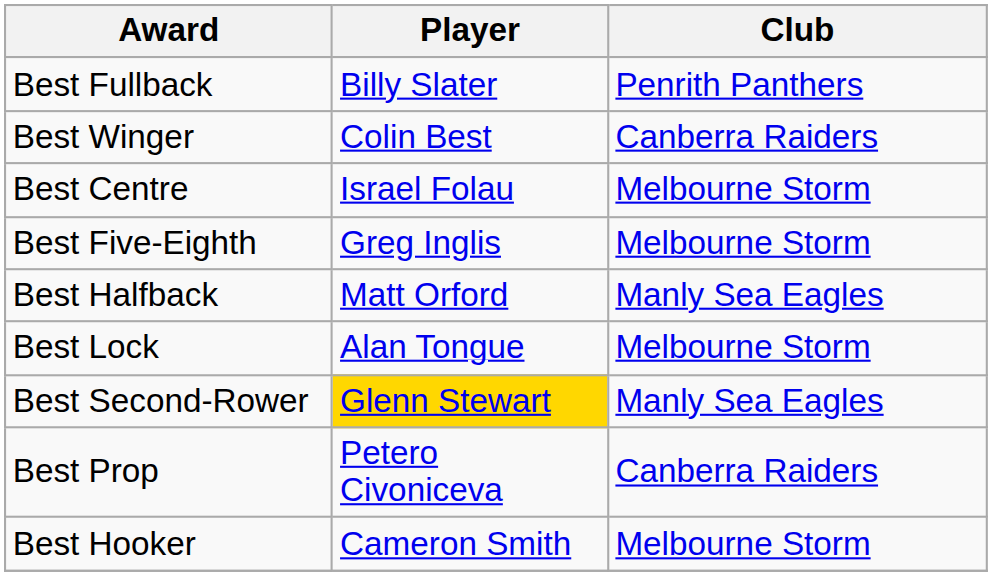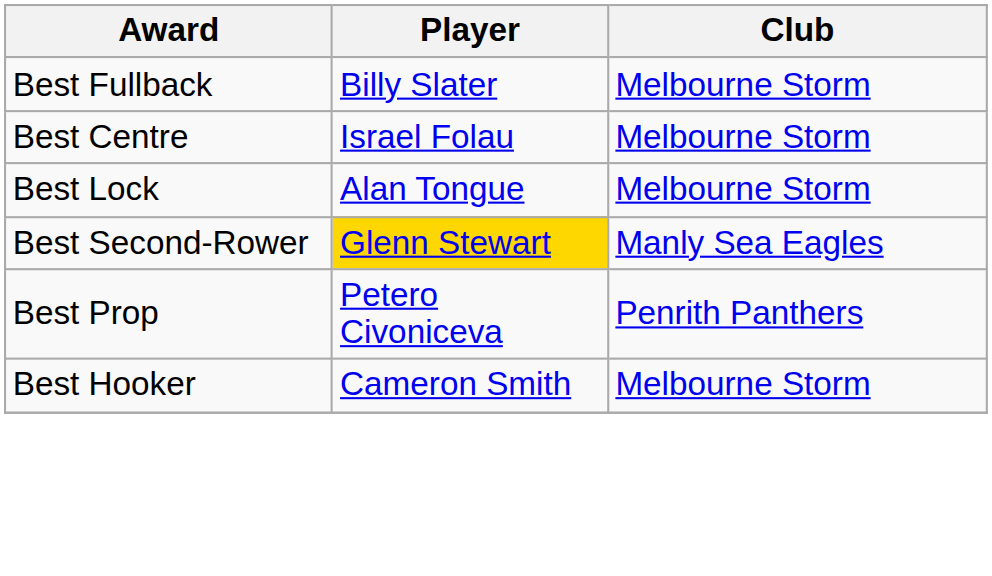Best Fullback | Club: Penrith Panthers -> Melbourne Storm
- row: Best Winger | Colin Best | Canberra Raiders
- row: Best Five-Eighth | Greg Inglis | Melbourne Storm
- row: Best Halfback | Matt Orford | Manly Sea Eagles
Best Prop | Club: Canberra Raiders -> Penrith Panthers
